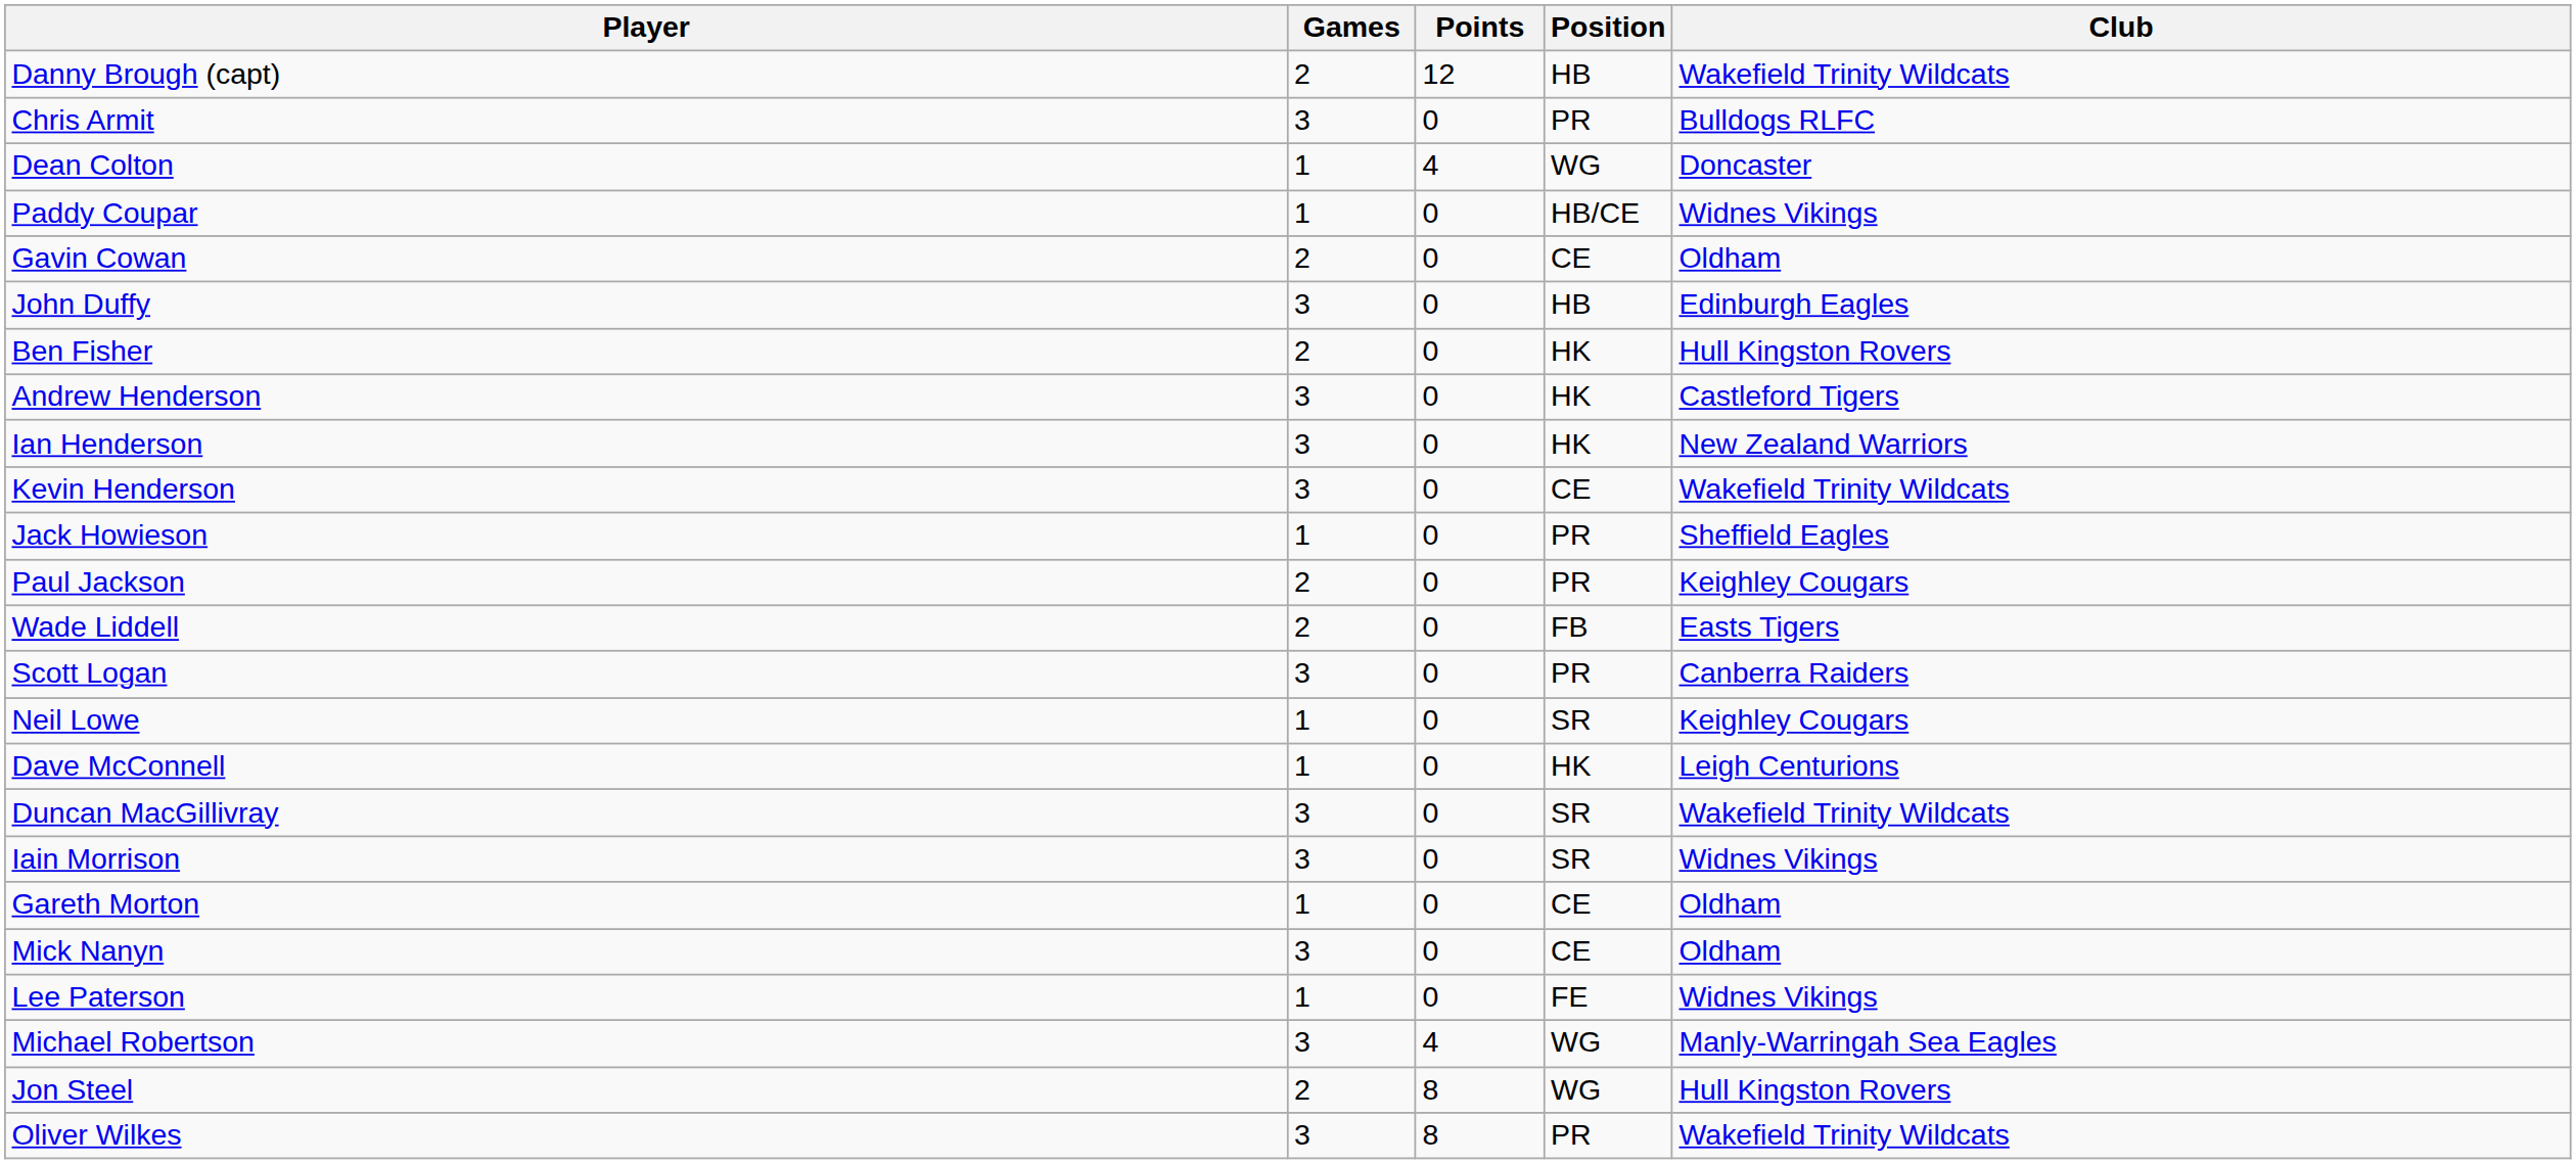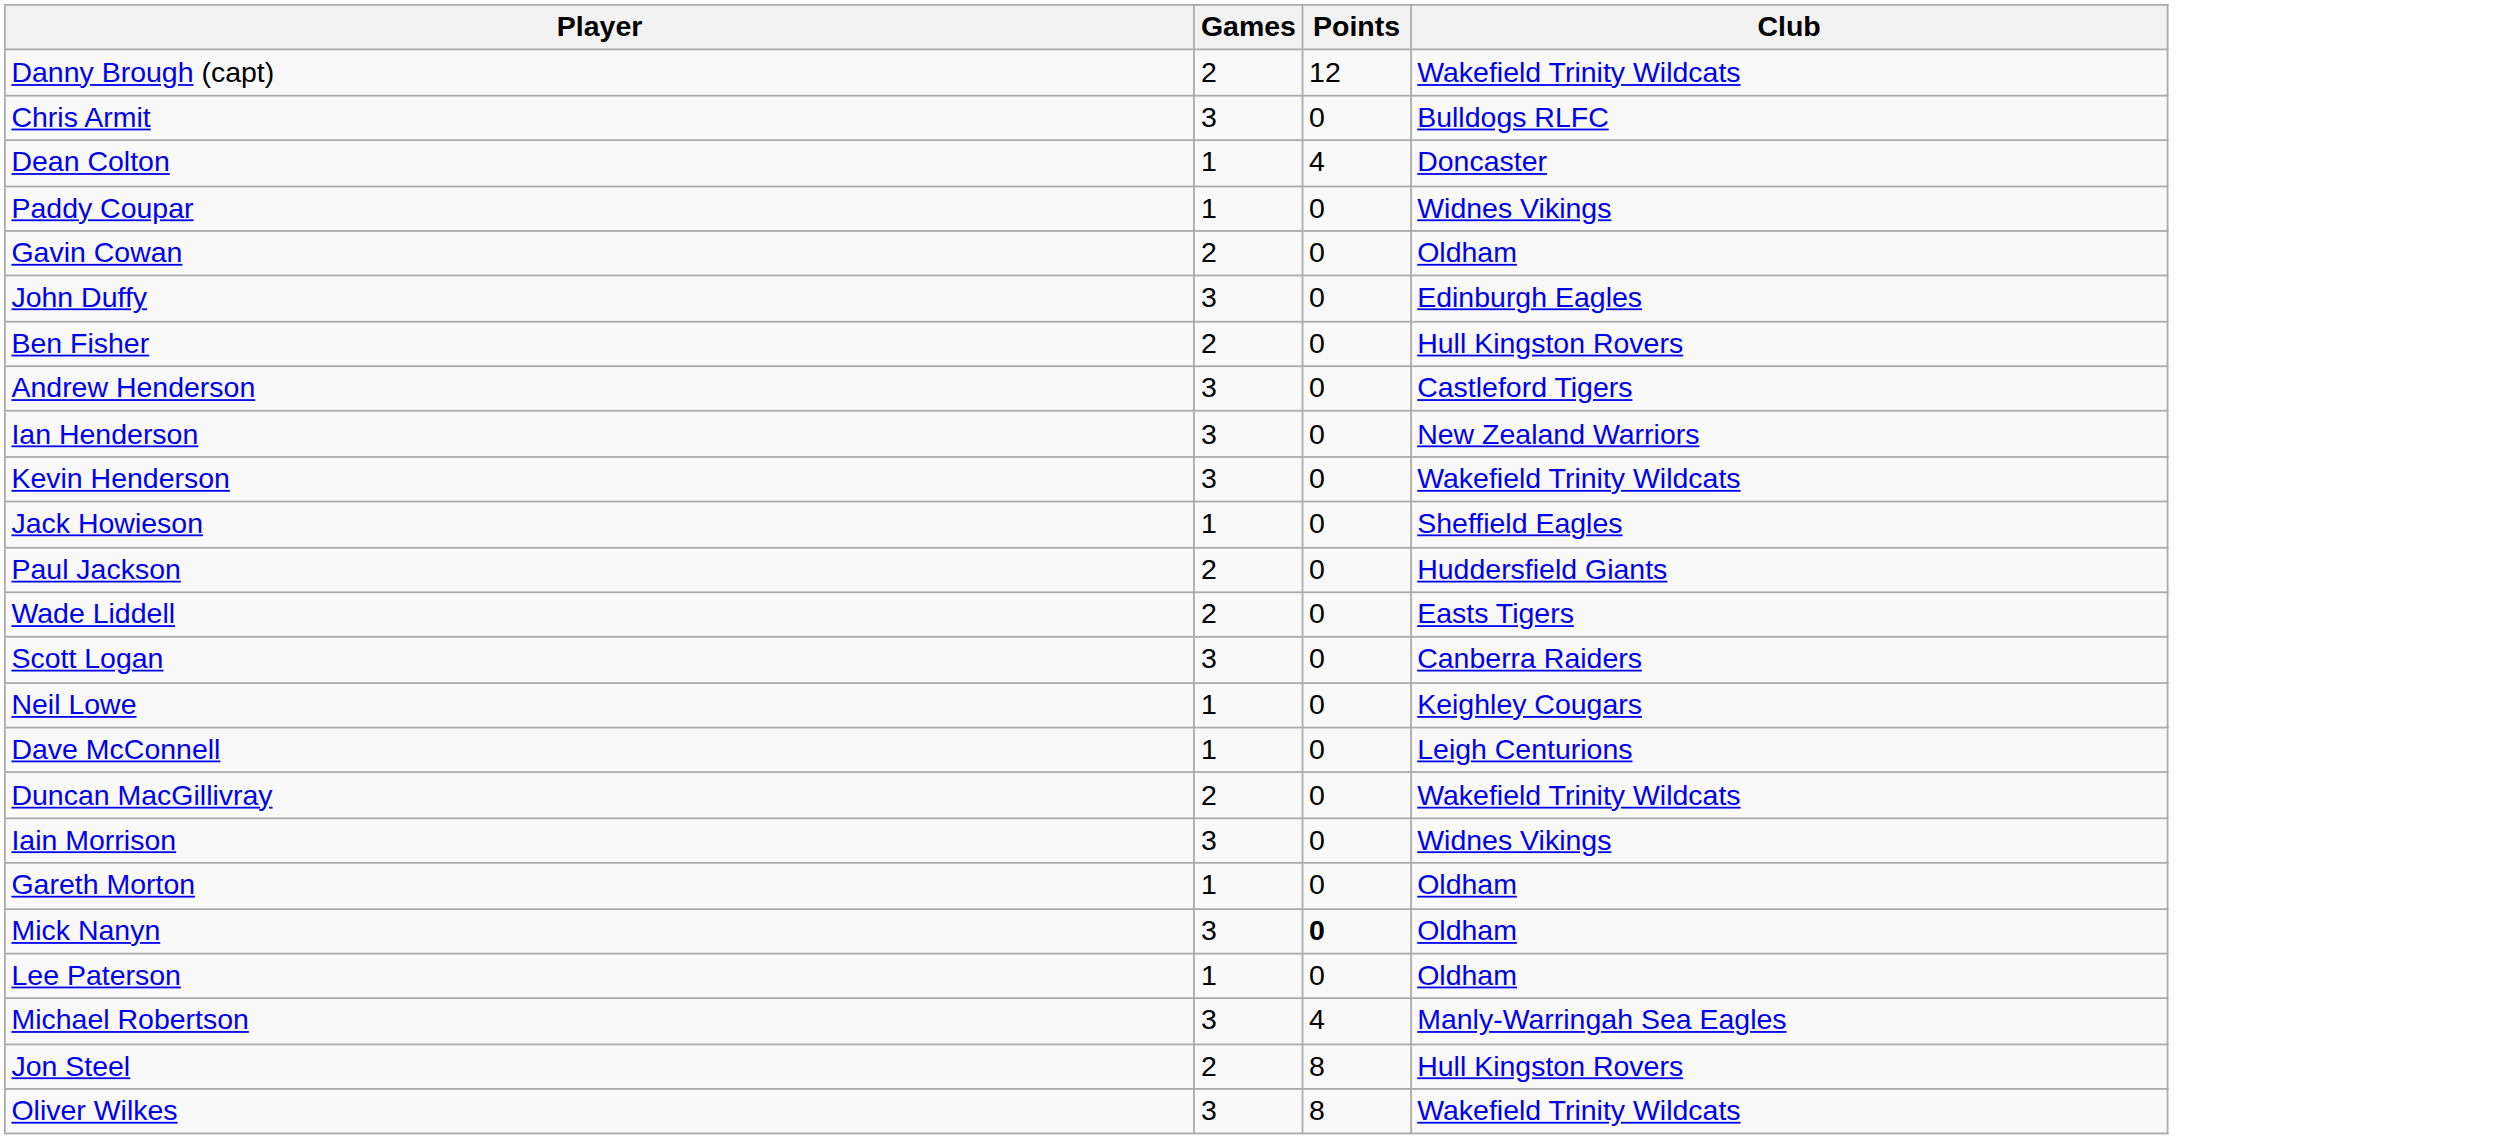- column: Position | HB | PR | WG | HB/CE | CE | HB | HK | HK | HK | CE | PR | PR | FB | PR | SR | HK | SR | SR | CE | CE | FE | WG | WG | PR
Paul Jackson | Club: Keighley Cougars -> Huddersfield Giants
Duncan MacGillivray | Games: 3 -> 2
Mick Nanyn | Points: normal -> bold
Lee Paterson | Club: Widnes Vikings -> Oldham
